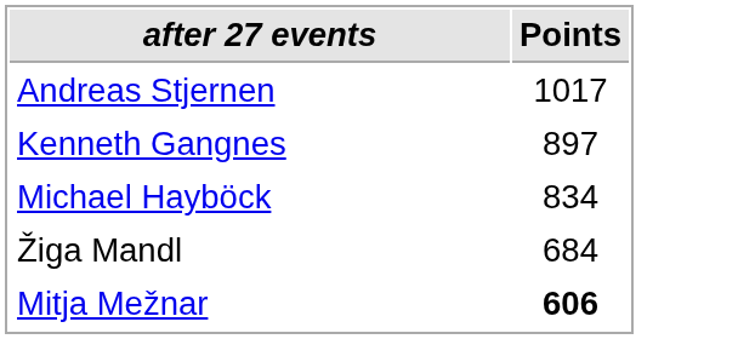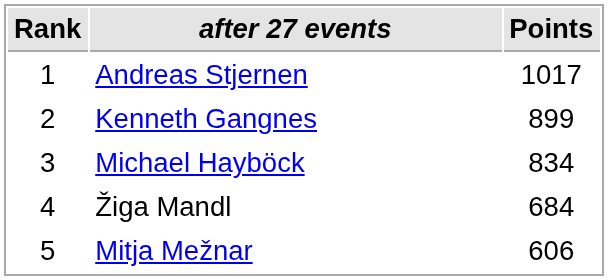+ column: Rank | 1 | 2 | 3 | 4 | 5
Kenneth Gangnes | Points: 897 -> 899
Mitja Mežnar | Points: bold -> normal
